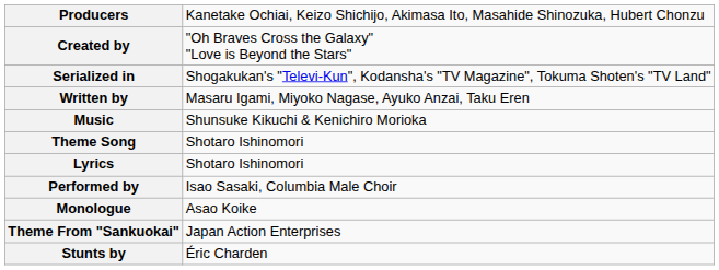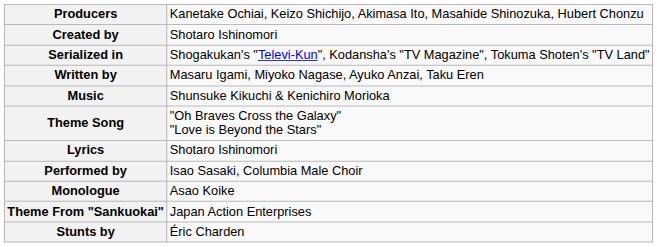Created by | column 2: "Oh Braves Cross the Galaxy" "Love is Beyond the Stars" -> Shotaro Ishinomori
Theme Song | column 2: Shotaro Ishinomori -> "Oh Braves Cross the Galaxy" "Love is Beyond the Stars"
